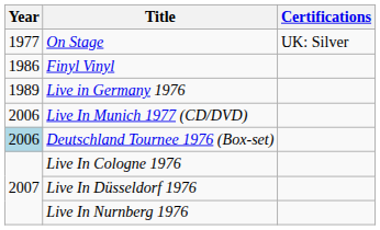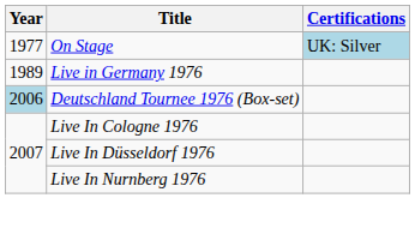On Stage | Certifications: no background -> lightblue background
- row: 1986 | Finyl Vinyl
- row: 2006 | Live In Munich 1977 (CD/DVD)
